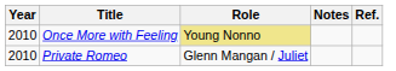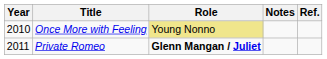Private Romeo | Year: 2010 -> 2011
Private Romeo | Role: normal -> bold
